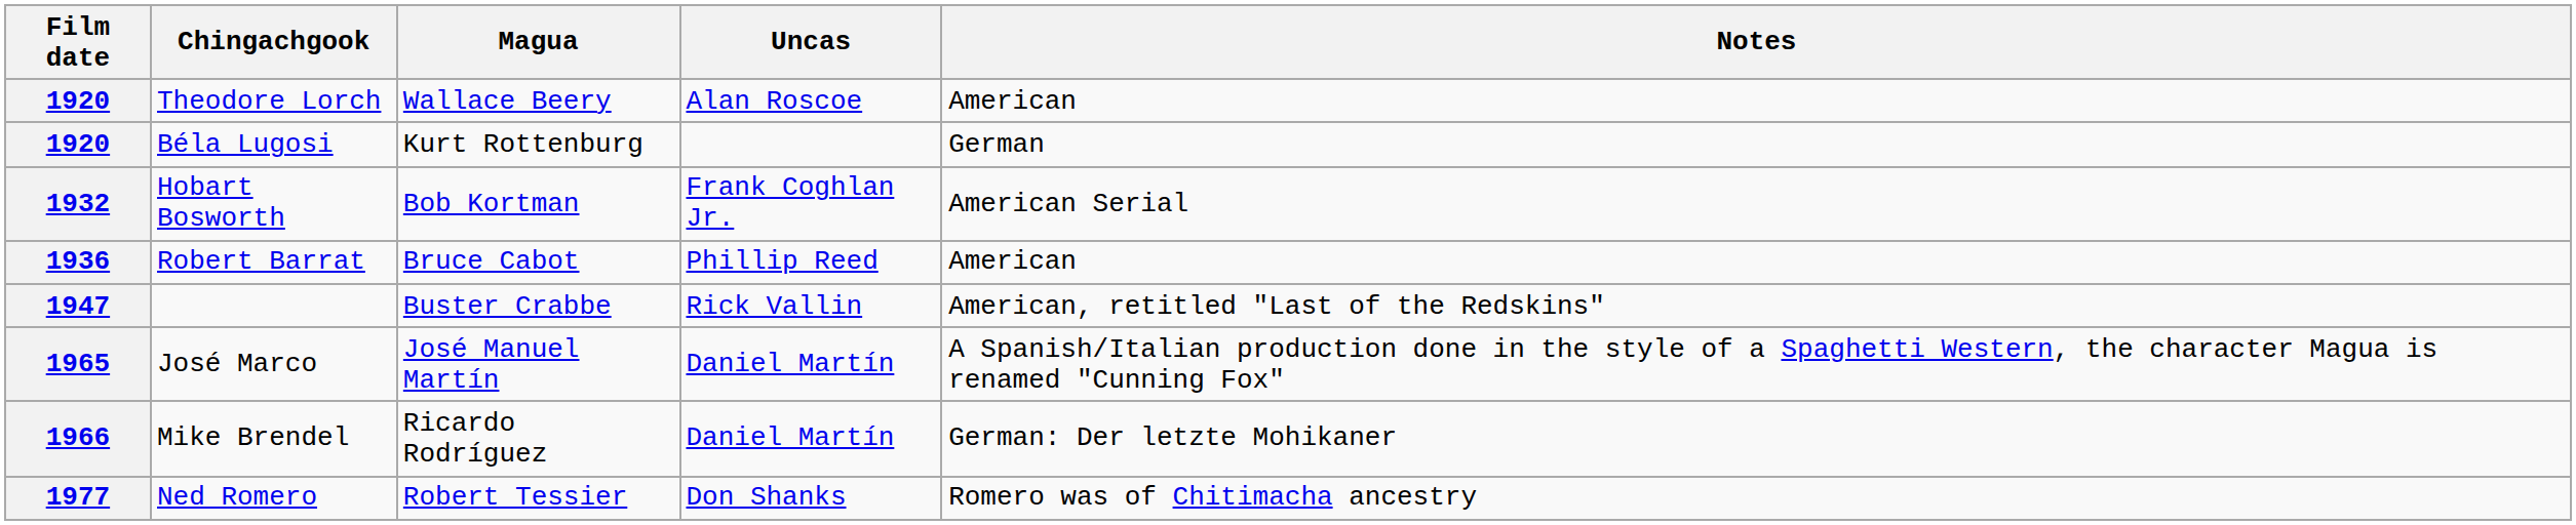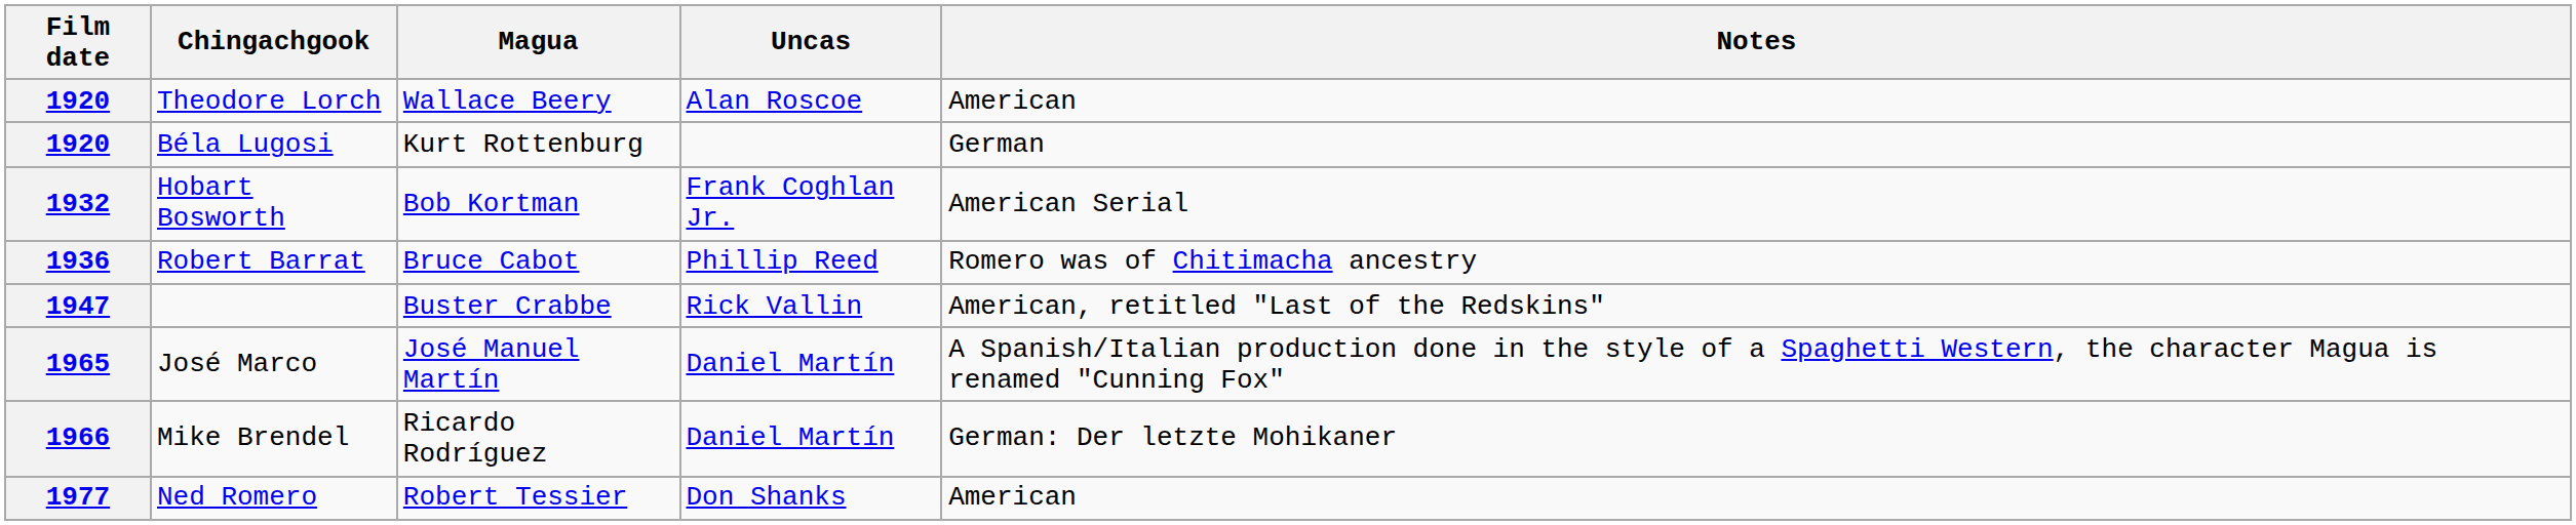Robert Barrat | Notes: American -> Romero was of Chitimacha ancestry
Ned Romero | Notes: Romero was of Chitimacha ancestry -> American
